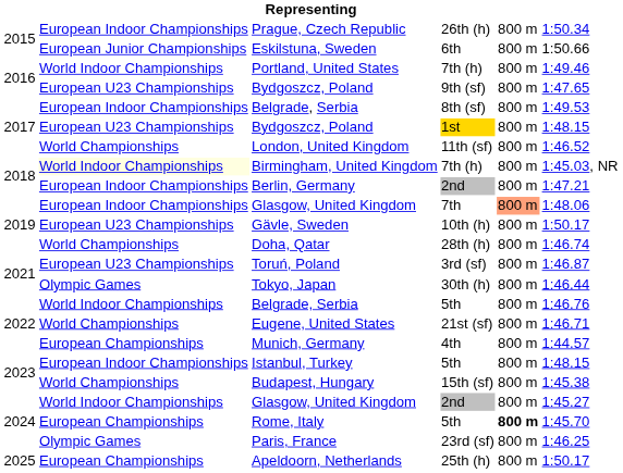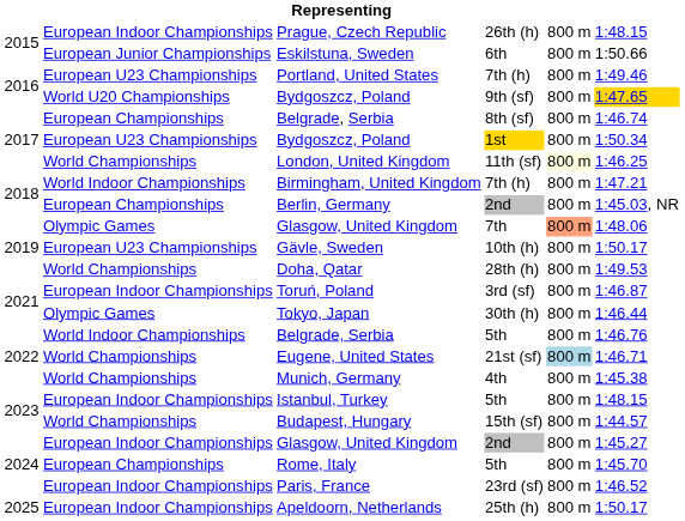Prague, Czech Republic | column 6: 1:50.34 -> 1:48.15
Portland, United States | column 2: World Indoor Championships -> European U23 Championships
Bydgoszcz, Poland / 9th (sf) | column 2: European U23 Championships -> World U20 Championships
Bydgoszcz, Poland / 9th (sf) | column 6: no background -> gold background
Belgrade, Serbia / 8th (sf) | column 2: European Indoor Championships -> European Championships
Belgrade, Serbia / 8th (sf) | column 6: 1:49.53 -> 1:46.74
Bydgoszcz, Poland / 1st | column 6: 1:48.15 -> 1:50.34
London, United Kingdom | column 5: no background -> lightyellow background
London, United Kingdom | column 6: 1:46.52 -> 1:46.25
Birmingham, United Kingdom | column 2: lightyellow background -> no background
Birmingham, United Kingdom | column 6: 1:45.03, NR -> 1:47.21
Berlin, Germany | column 2: European Indoor Championships -> European Championships
Berlin, Germany | column 6: 1:47.21 -> 1:45.03, NR
Glasgow, United Kingdom / 7th | column 2: European Indoor Championships -> Olympic Games
Doha, Qatar | column 6: 1:46.74 -> 1:49.53
Toruń, Poland | column 2: European U23 Championships -> European Indoor Championships
Eugene, United States | column 5: no background -> lightblue background
Munich, Germany | column 2: European Championships -> World Championships
Munich, Germany | column 6: 1:44.57 -> 1:45.38
Budapest, Hungary | column 6: 1:45.38 -> 1:44.57
Glasgow, United Kingdom / 2nd | column 2: World Indoor Championships -> European Indoor Championships
Rome, Italy | column 5: bold -> normal
Paris, France | column 2: Olympic Games -> European Indoor Championships
Paris, France | column 6: 1:46.25 -> 1:46.52
Apeldoorn, Netherlands | column 2: European Championships -> European Indoor Championships
